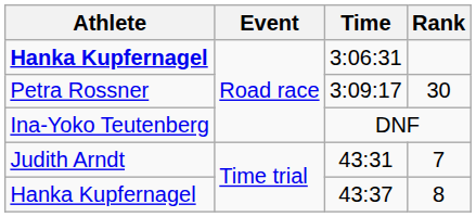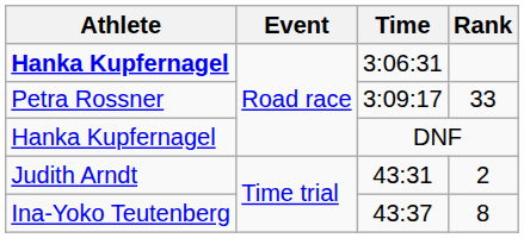3:09:17 | Rank: 30 -> 33
DNF | Athlete: Ina-Yoko Teutenberg -> Hanka Kupfernagel
43:31 | Rank: 7 -> 2
43:37 | Athlete: Hanka Kupfernagel -> Ina-Yoko Teutenberg
